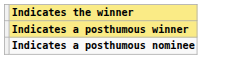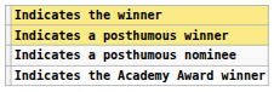+ row: Indicates the Academy Award winner
